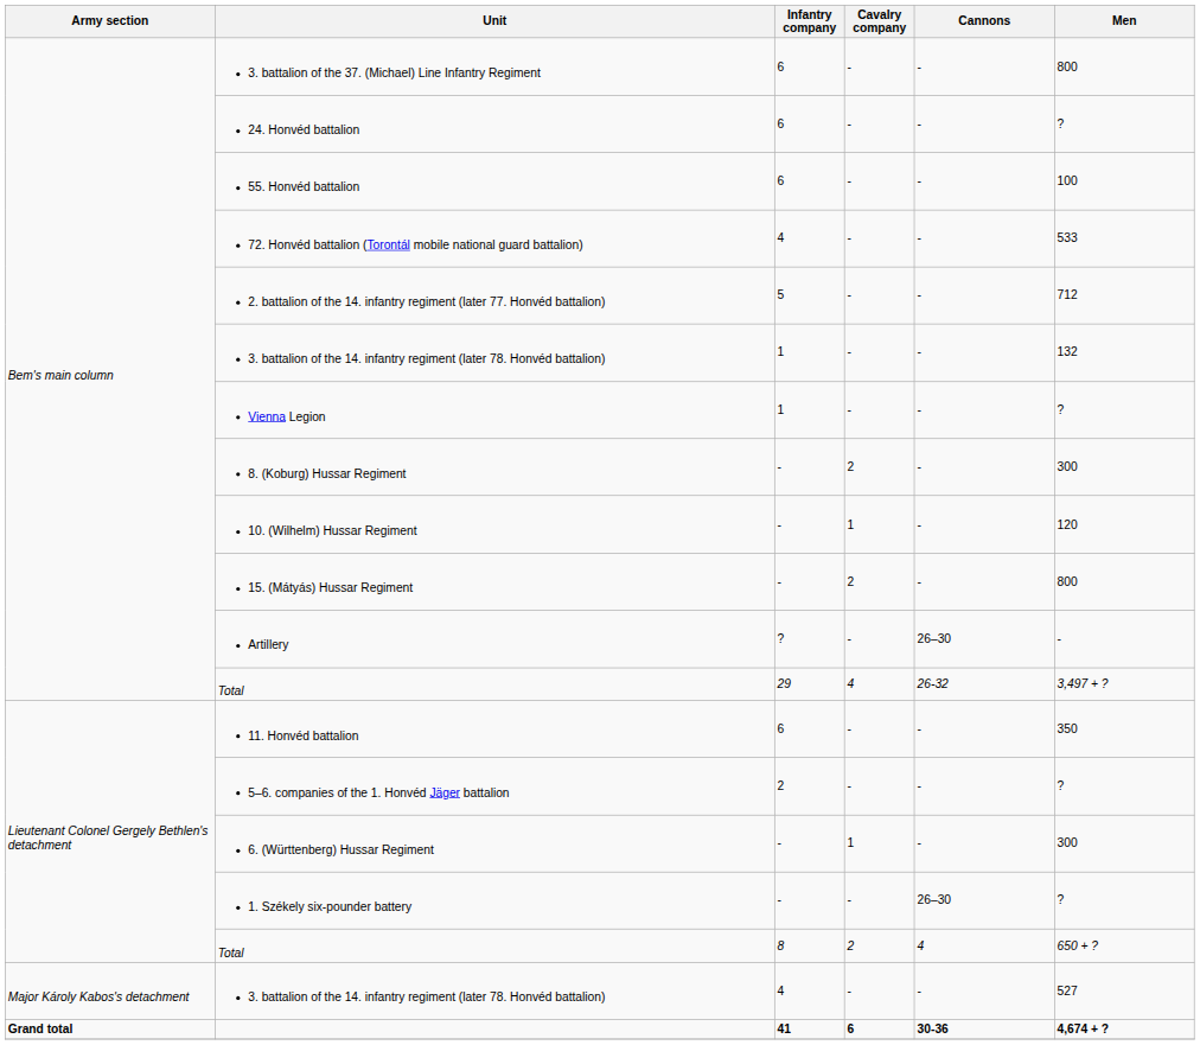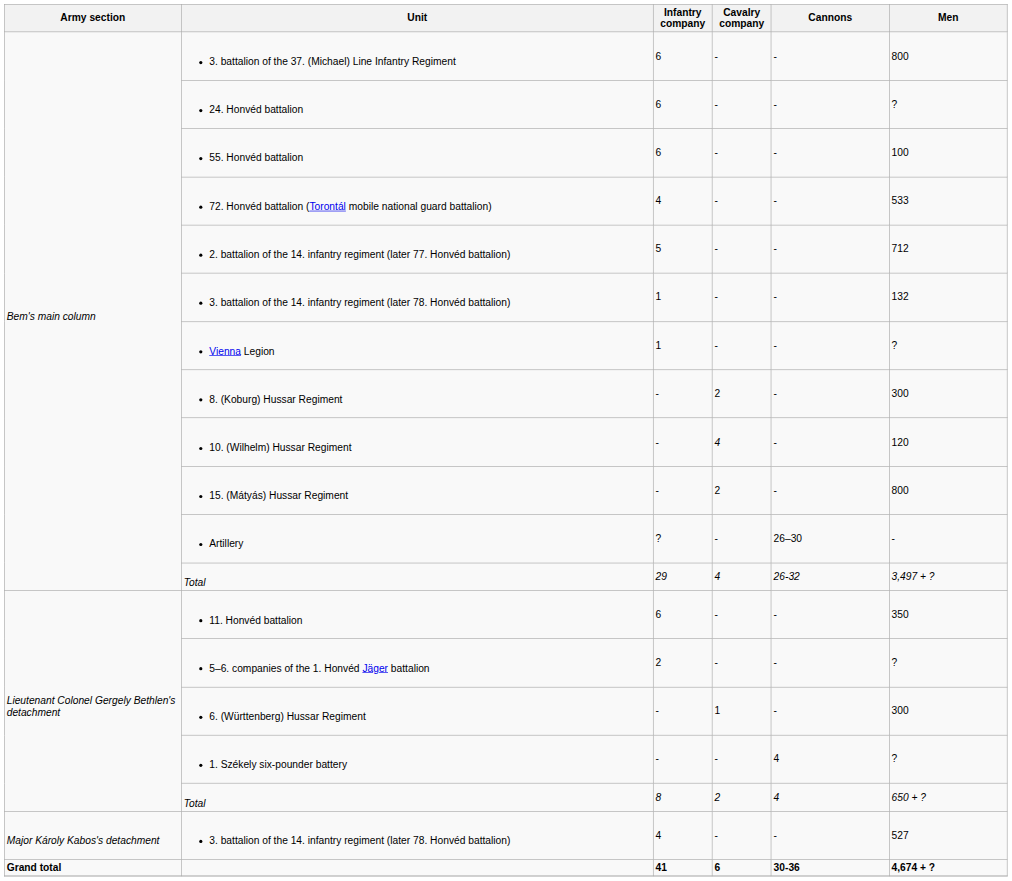10. (Wilhelm) Hussar Regiment | Cavalry company: 1 -> 4
1. Székely six-pounder battery | Cannons: 26–30 -> 4
